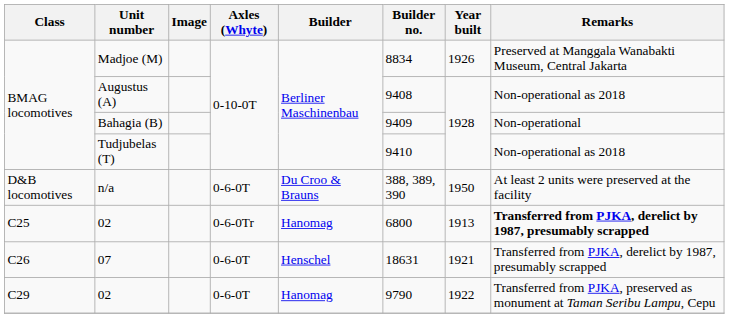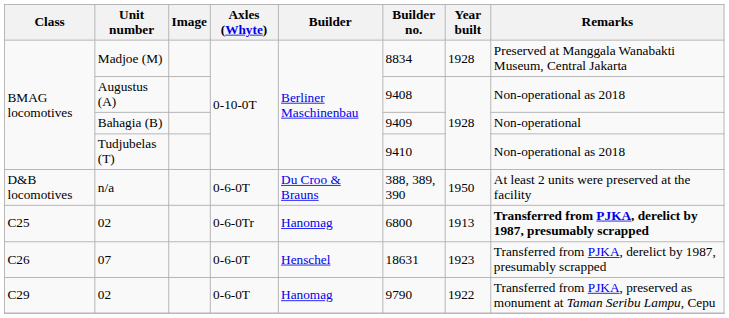Madjoe (M) | Year built: 1926 -> 1928
07 | Year built: 1921 -> 1923
